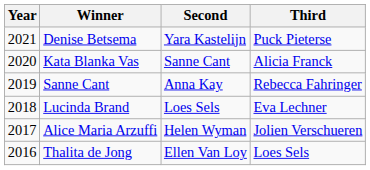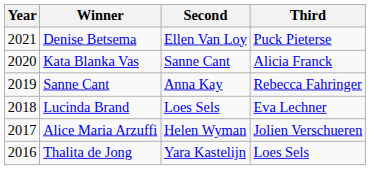Denise Betsema | Second: Yara Kastelijn -> Ellen Van Loy
Thalita de Jong | Second: Ellen Van Loy -> Yara Kastelijn
